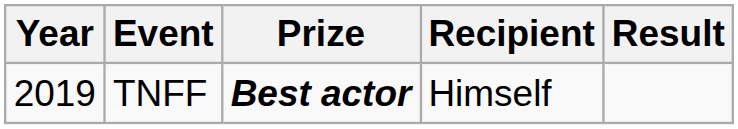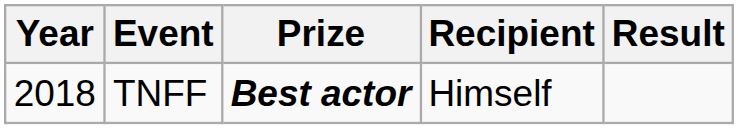TNFF | Year: 2019 -> 2018
